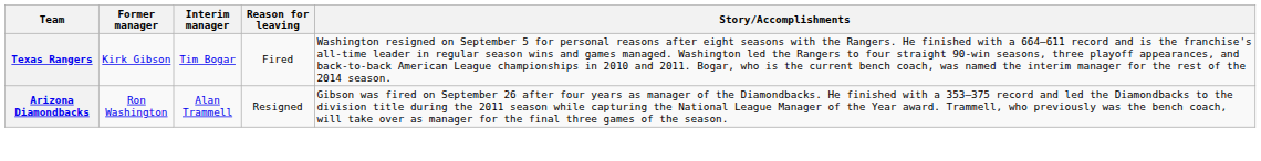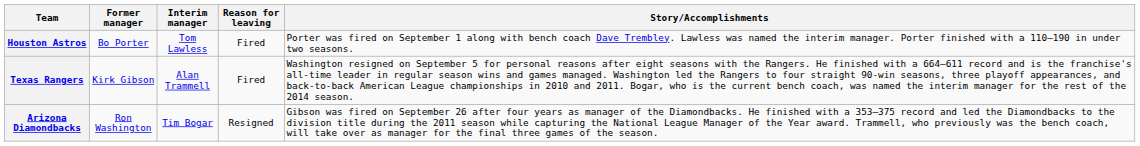+ row: Houston Astros | Bo Porter | Tom Lawless | Fired | Porter was fired on September 1 along with bench coach Dave Trembley. Lawless was named the interim manager. Porter finished with a 110–190 in under two seasons.
Texas Rangers | Interim manager: Tim Bogar -> Alan Trammell
Arizona Diamondbacks | Interim manager: Alan Trammell -> Tim Bogar
